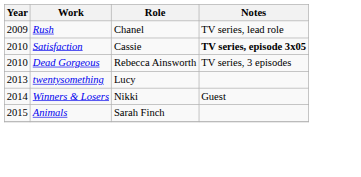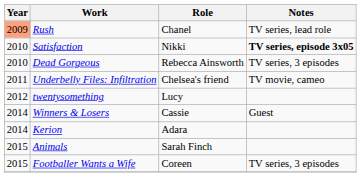Rush | Year: no background -> lightsalmon background
Satisfaction | Role: Cassie -> Nikki
+ row: 2011 | Underbelly Files: Infiltration | Chelsea's friend | TV movie, cameo
twentysomething | Year: 2013 -> 2012
Winners & Losers | Role: Nikki -> Cassie
+ row: 2014 | Kerion | Adara
+ row: 2015 | Footballer Wants a Wife | Coreen | TV series, 3 episodes
